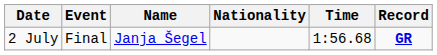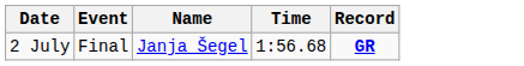- column: Nationality
